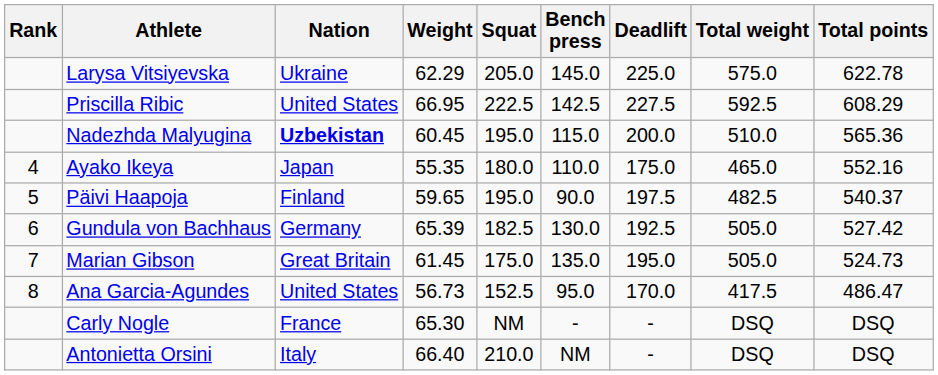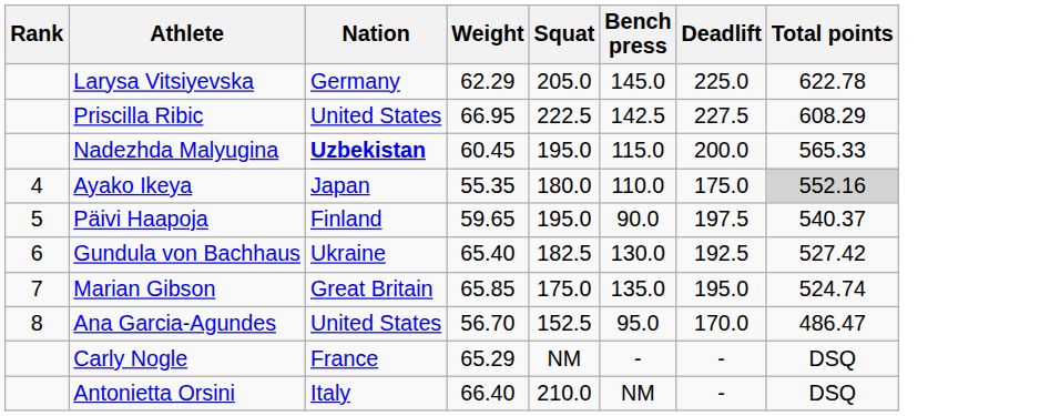- column: Total weight | 575.0 | 592.5 | 510.0 | 465.0 | 482.5 | 505.0 | 505.0 | 417.5 | DSQ | DSQ
Larysa Vitsiyevska | Nation: Ukraine -> Germany
Nadezhda Malyugina | Total points: 565.36 -> 565.33
Ayako Ikeya | Total points: no background -> lightgrey background
Gundula von Bachhaus | Nation: Germany -> Ukraine
Gundula von Bachhaus | Weight: 65.39 -> 65.40
Marian Gibson | Weight: 61.45 -> 65.85
Marian Gibson | Total points: 524.73 -> 524.74
Ana Garcia-Agundes | Weight: 56.73 -> 56.70
Carly Nogle | Weight: 65.30 -> 65.29
